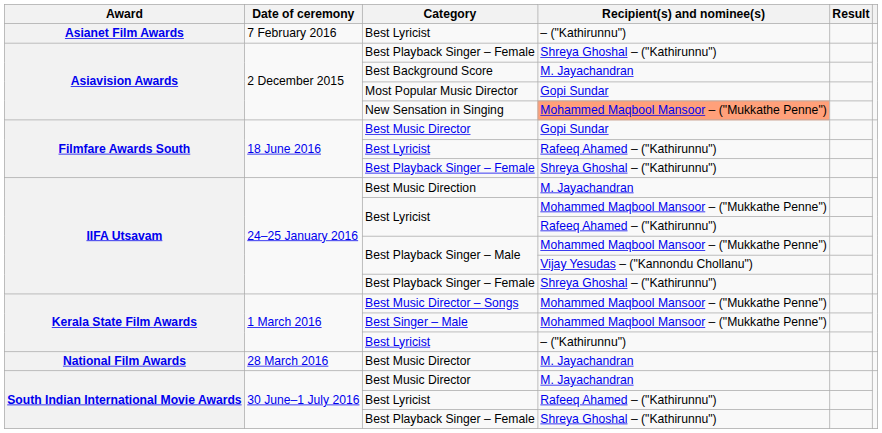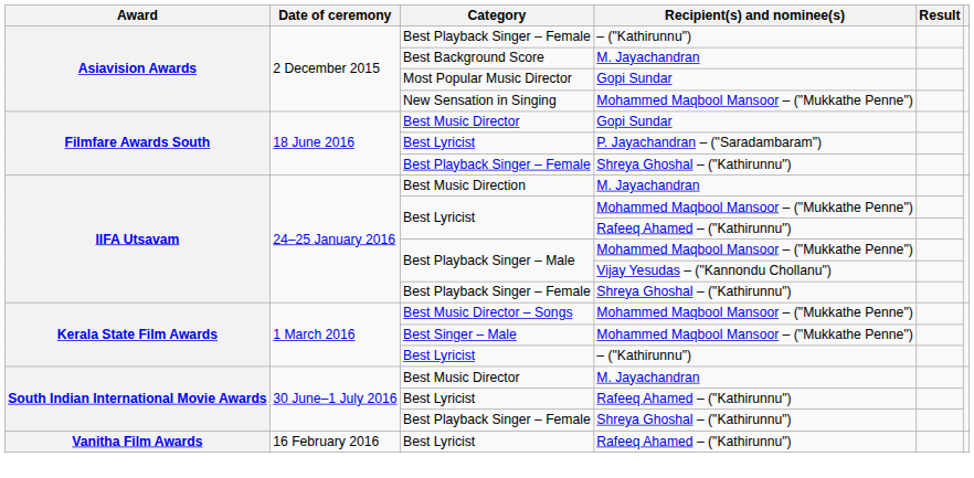- row: Asianet Film Awards | 7 February 2016 | Best Lyricist | – ("Kathirunnu")
Asiavision Awards / Best Playback Singer – Female | Recipient(s) and nominee(s): Shreya Ghoshal – ("Kathirunnu") -> – ("Kathirunnu")
New Sensation in Singing | Recipient(s) and nominee(s): lightsalmon background -> no background
Filmfare Awards South / Best Lyricist | Recipient(s) and nominee(s): Rafeeq Ahamed – ("Kathirunnu") -> P. Jayachandran – ("Saradambaram")
- row: National Film Awards | 28 March 2016 | Best Music Director | M. Jayachandran
+ row: Vanitha Film Awards | 16 February 2016 | Best Lyricist | Rafeeq Ahamed – ("Kathirunnu")
